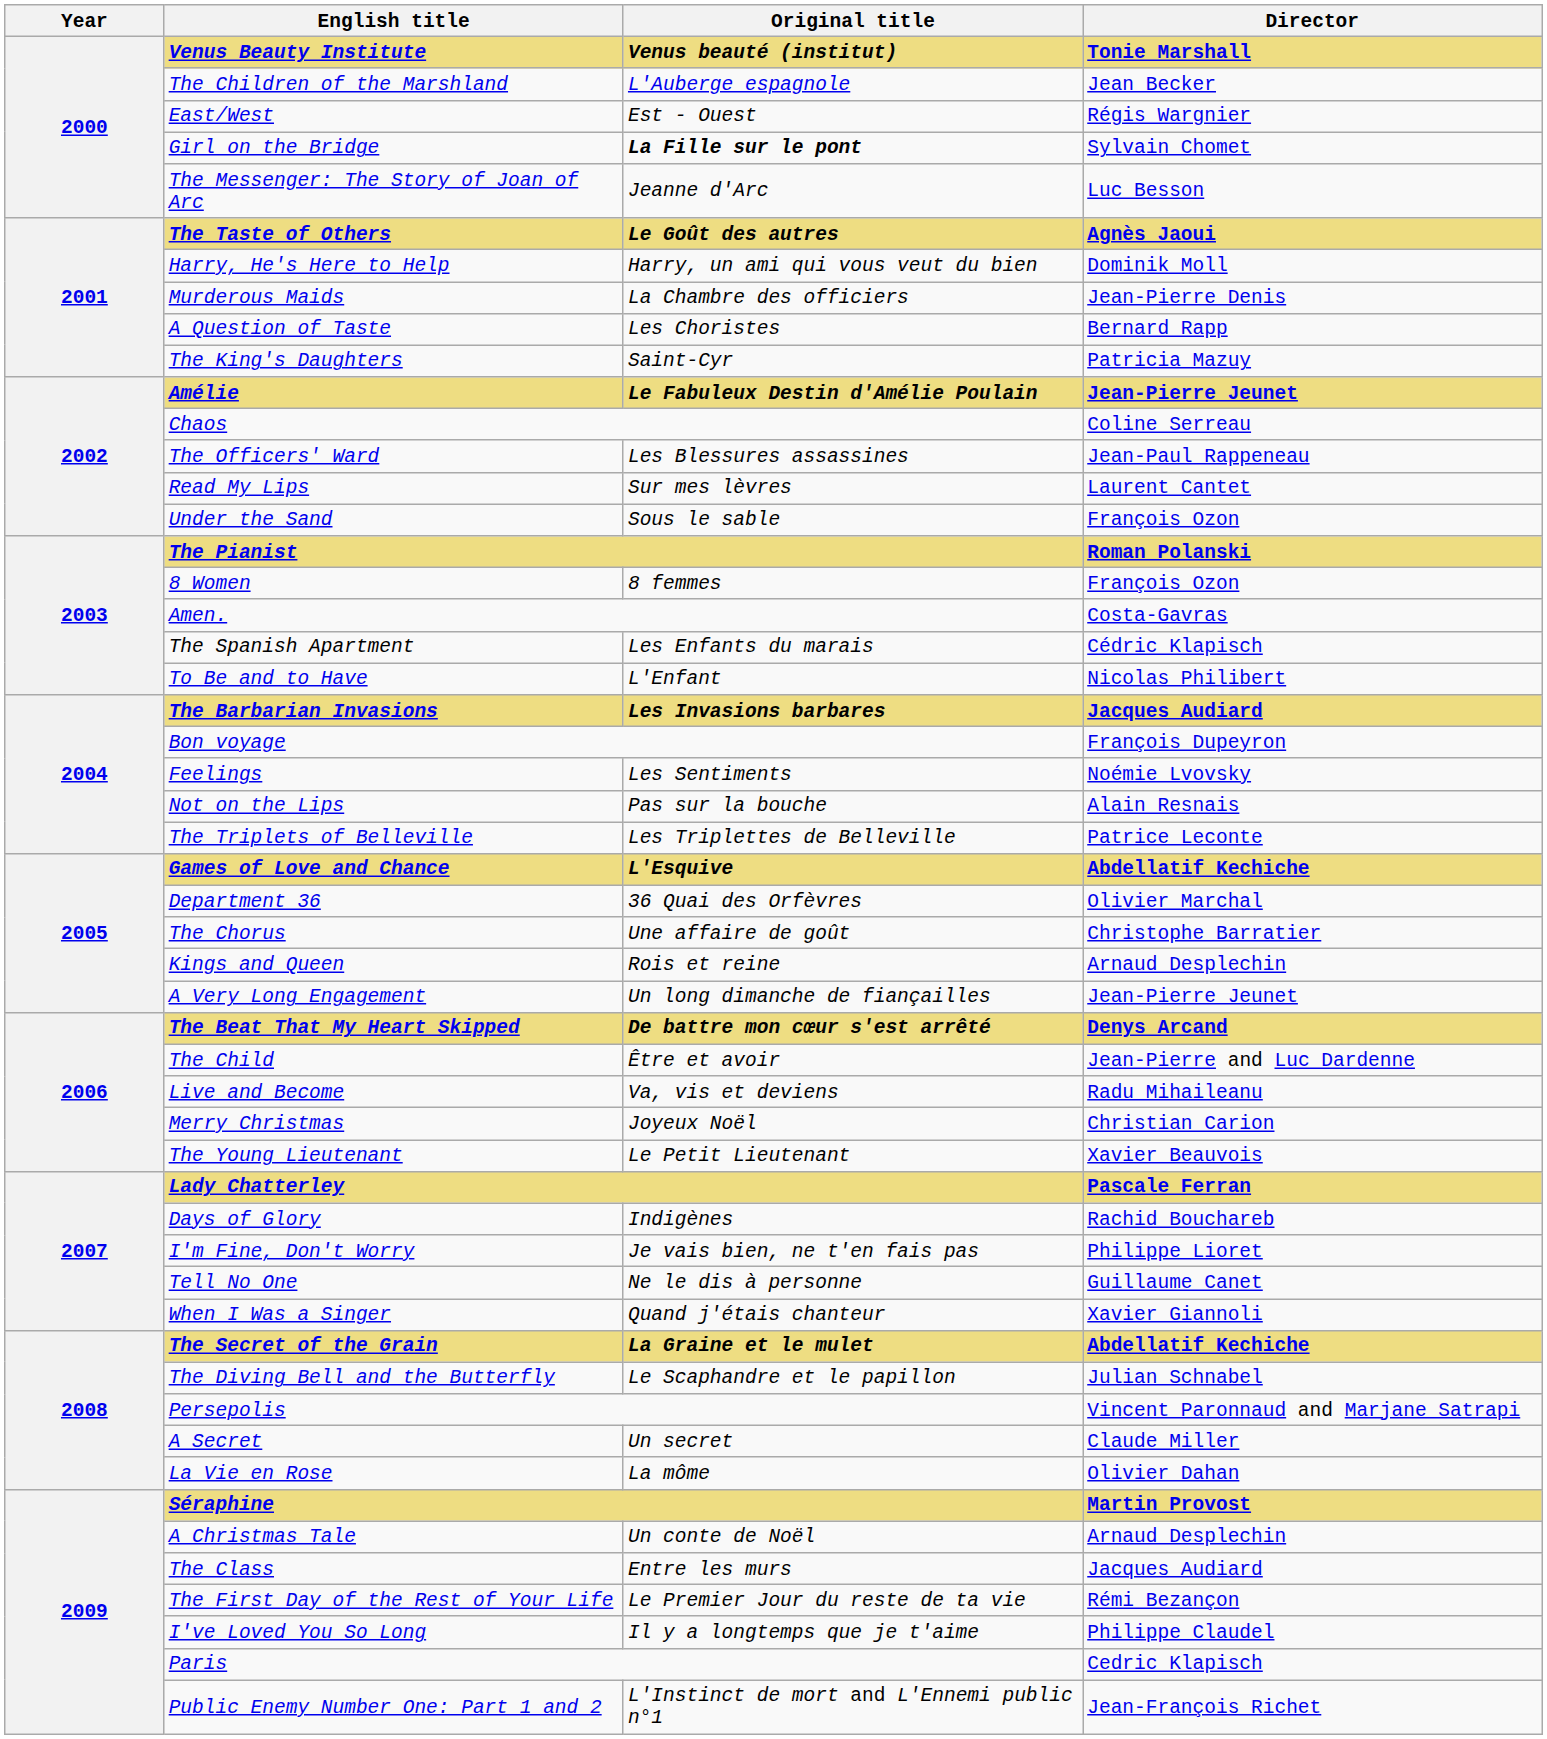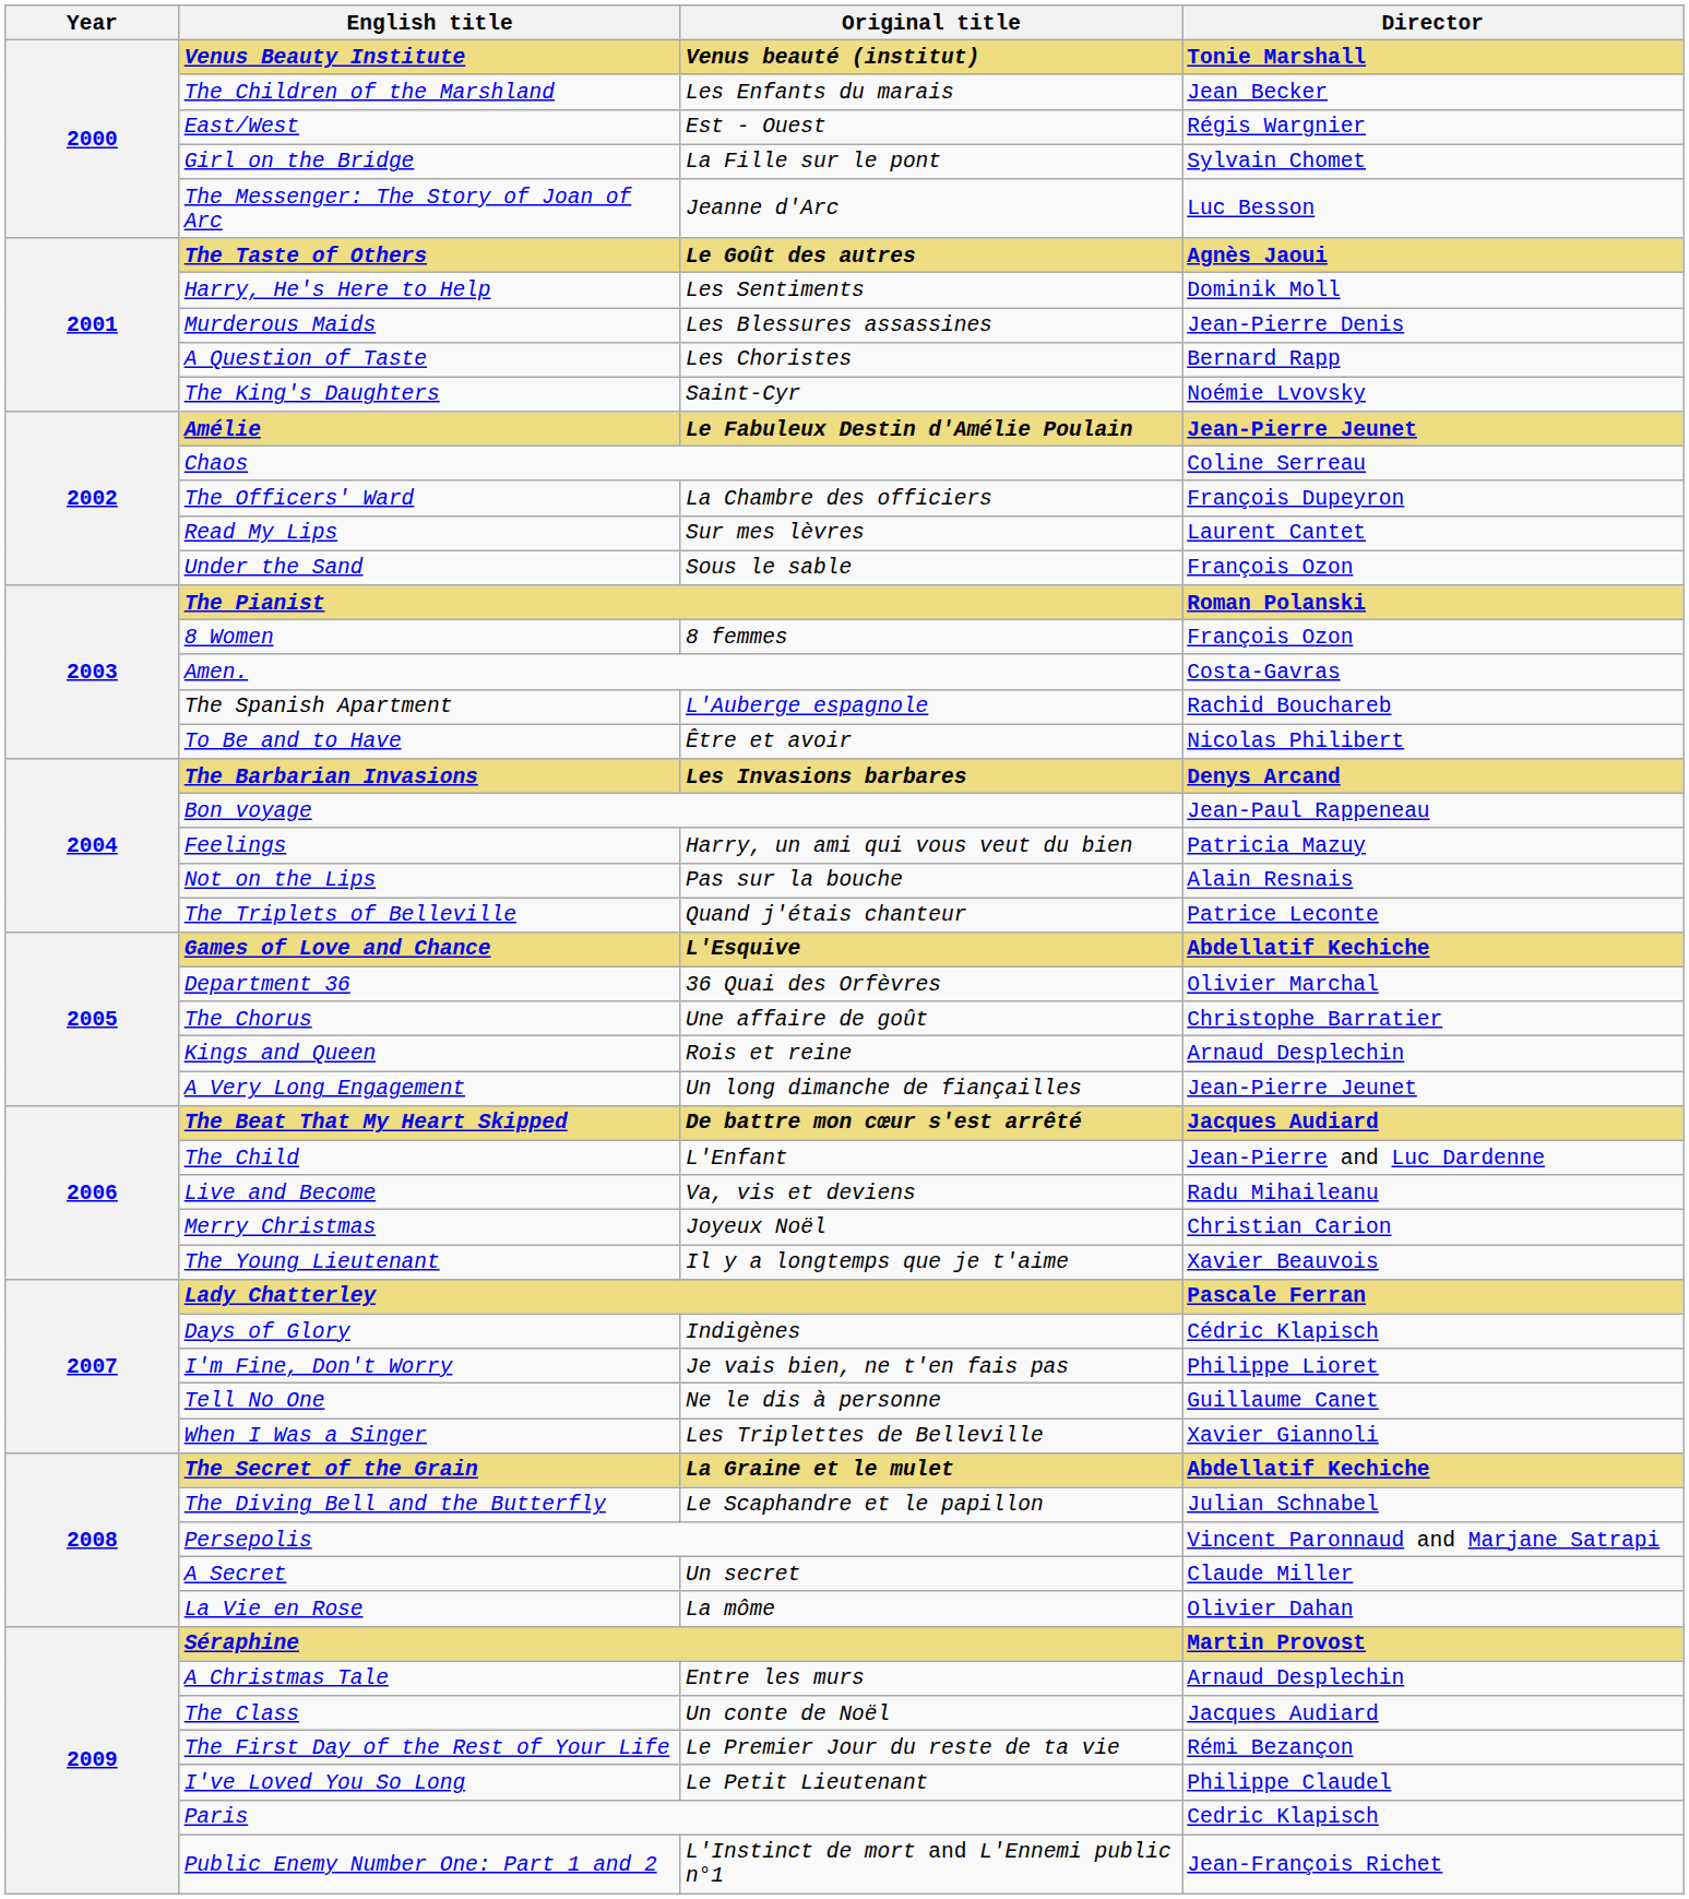The Children of the Marshland | Original title: L'Auberge espagnole -> Les Enfants du marais
Girl on the Bridge | Original title: bold -> normal
Harry, He's Here to Help | Original title: Harry, un ami qui vous veut du bien -> Les Sentiments
Murderous Maids | Original title: La Chambre des officiers -> Les Blessures assassines
The King's Daughters | Director: Patricia Mazuy -> Noémie Lvovsky
The Officers' Ward | Original title: Les Blessures assassines -> La Chambre des officiers
The Officers' Ward | Director: Jean-Paul Rappeneau -> François Dupeyron
The Spanish Apartment | Original title: Les Enfants du marais -> L'Auberge espagnole
The Spanish Apartment | Director: Cédric Klapisch -> Rachid Bouchareb
To Be and to Have | Original title: L'Enfant -> Être et avoir
The Barbarian Invasions | Director: Jacques Audiard -> Denys Arcand
Bon voyage | Director: François Dupeyron -> Jean-Paul Rappeneau
Feelings | Original title: Les Sentiments -> Harry, un ami qui vous veut du bien
Feelings | Director: Noémie Lvovsky -> Patricia Mazuy
The Triplets of Belleville | Original title: Les Triplettes de Belleville -> Quand j'étais chanteur
The Beat That My Heart Skipped | Director: Denys Arcand -> Jacques Audiard
The Child | Original title: Être et avoir -> L'Enfant
The Young Lieutenant | Original title: Le Petit Lieutenant -> Il y a longtemps que je t'aime
Days of Glory | Director: Rachid Bouchareb -> Cédric Klapisch
When I Was a Singer | Original title: Quand j'étais chanteur -> Les Triplettes de Belleville
A Christmas Tale | Original title: Un conte de Noël -> Entre les murs
The Class | Original title: Entre les murs -> Un conte de Noël
I've Loved You So Long | Original title: Il y a longtemps que je t'aime -> Le Petit Lieutenant
